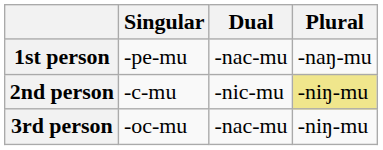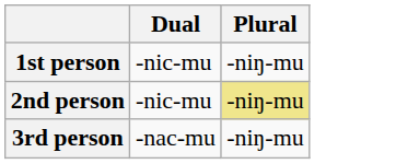- column: Singular | -pe-mu | -c-mu | -oc-mu
1st person | Dual: -nac-mu -> -nic-mu
1st person | Plural: -naŋ-mu -> -niŋ-mu
